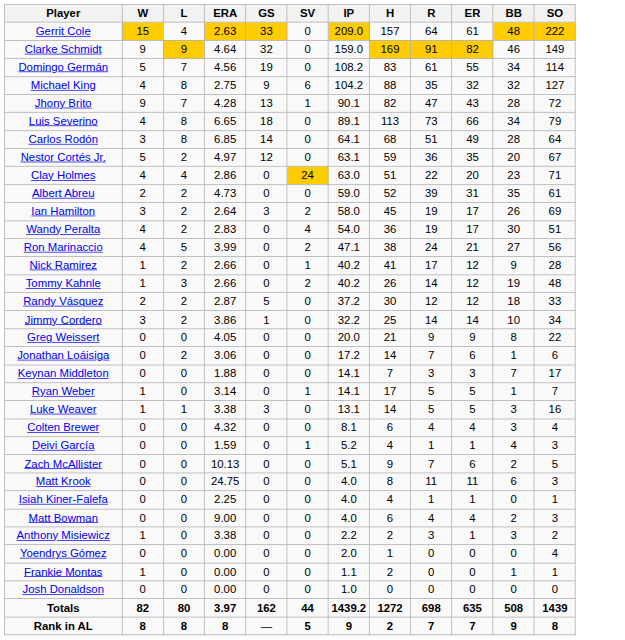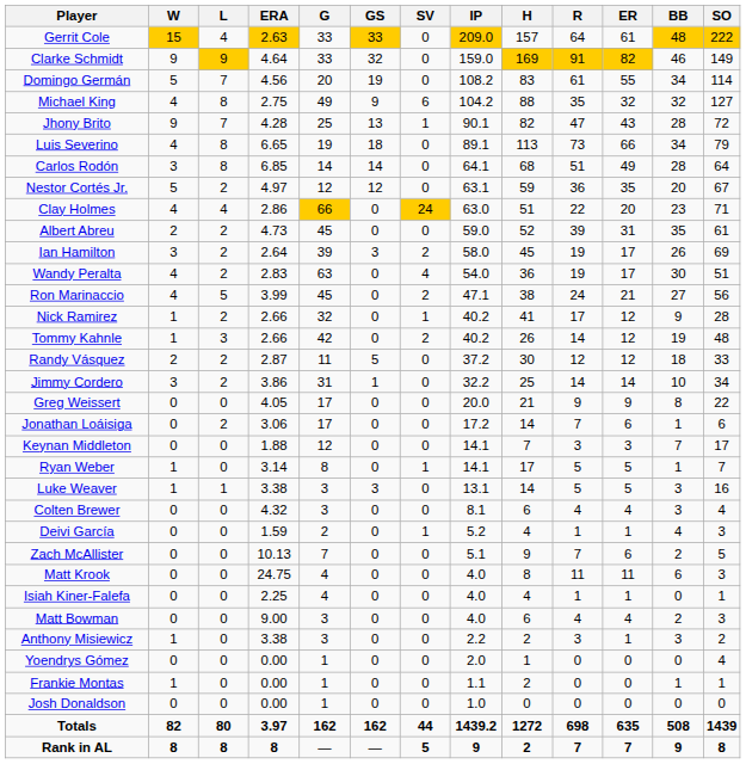+ column: G | 33 | 33 | 20 | 49 | 25 | 19 | 14 | 12 | 66 | 45 | 39 | 63 | 45 | 32 | 42 | 11 | 31 | 17 | 17 | 12 | 8 | 3 | 3 | 2 | 7 | 4 | 4 | 3 | 3 | 1 | 1 | 1 | 162 | —
